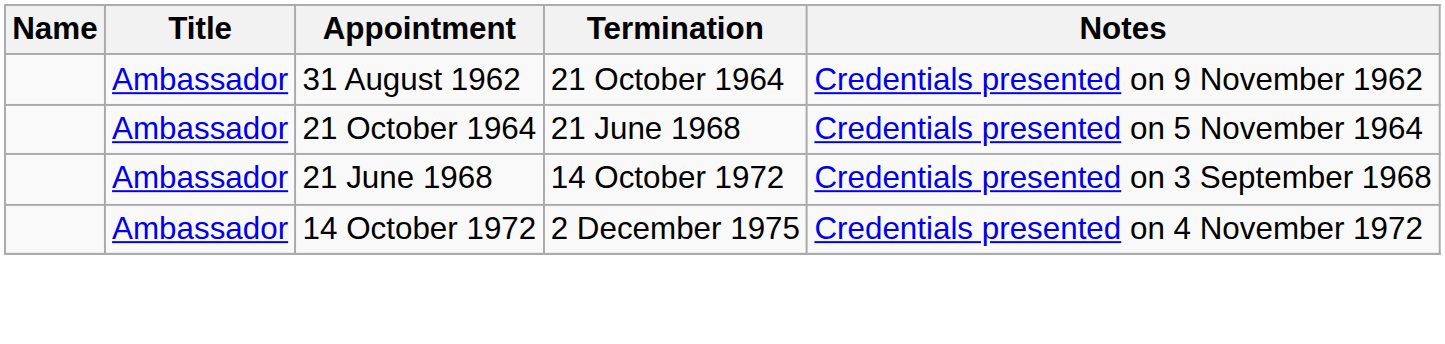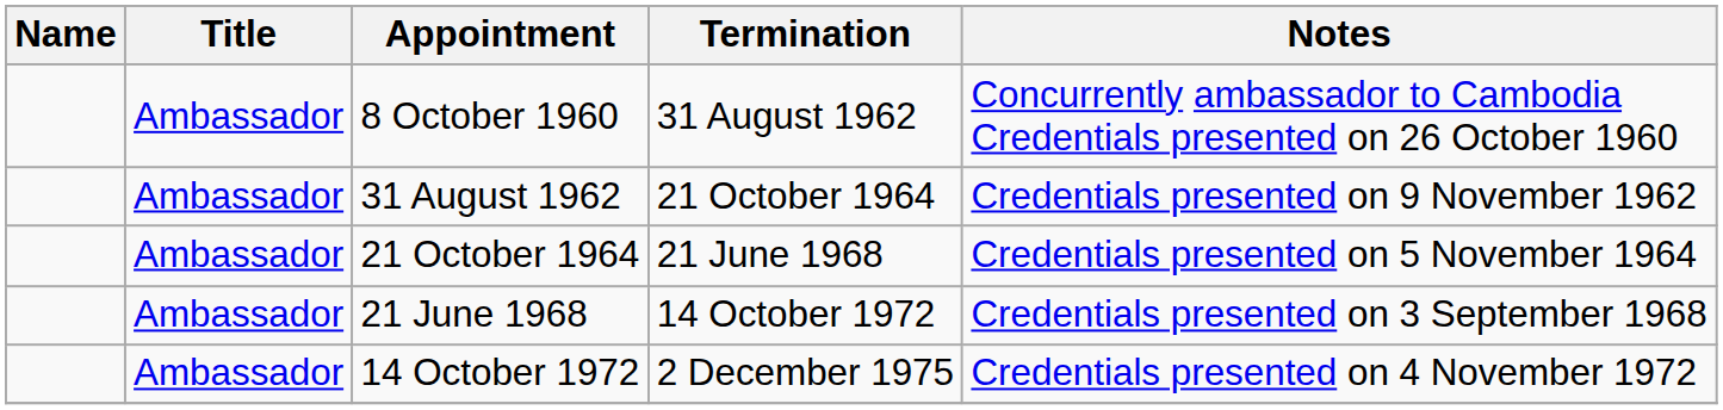+ row: Ambassador | 8 October 1960 | 31 August 1962 | Concurrently ambassador to Cambodia Credentials presented on 26 October 1960
